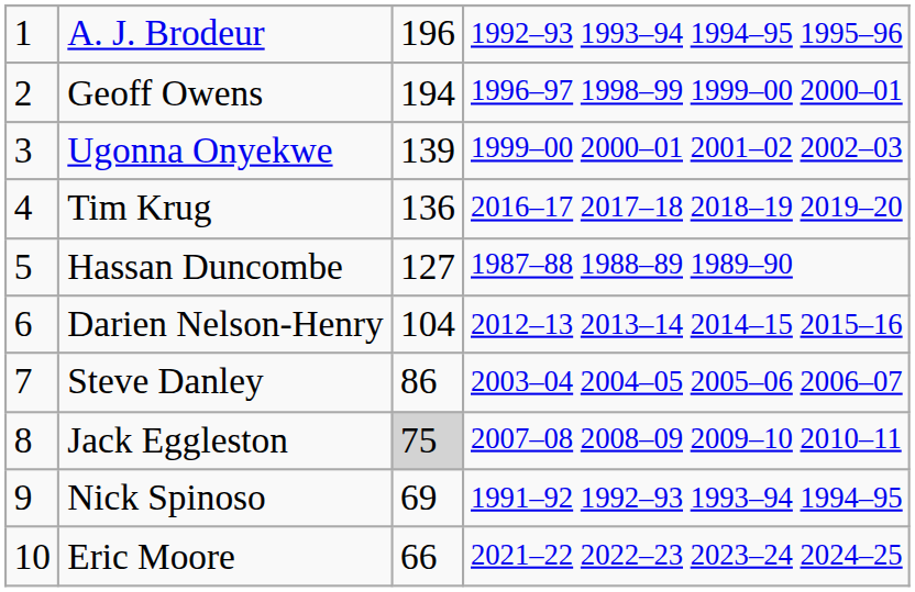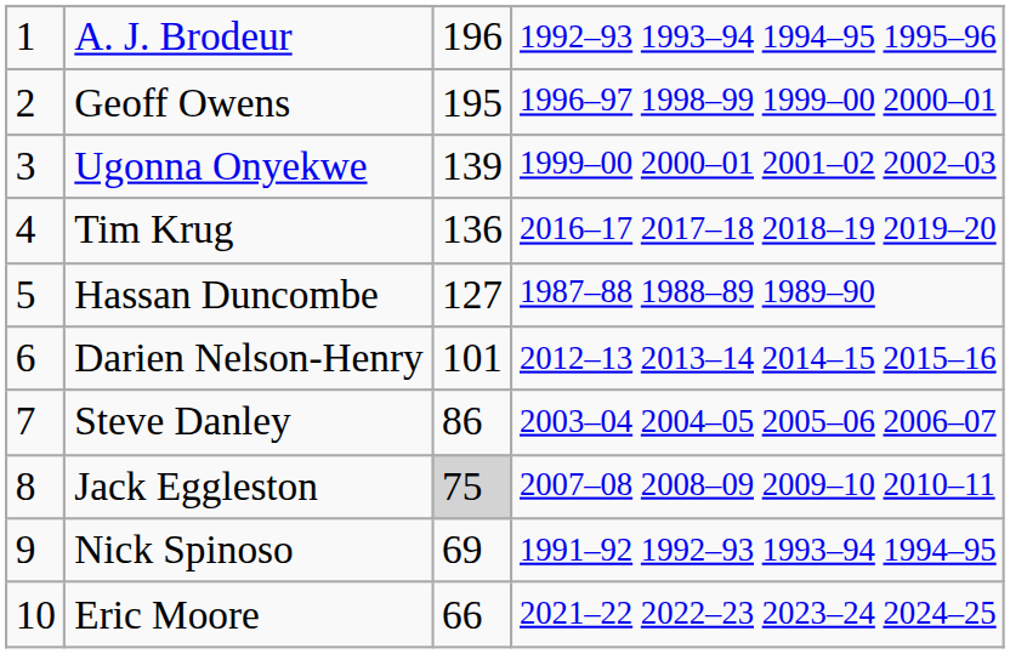Geoff Owens | column 3: 194 -> 195
Darien Nelson-Henry | column 3: 104 -> 101
